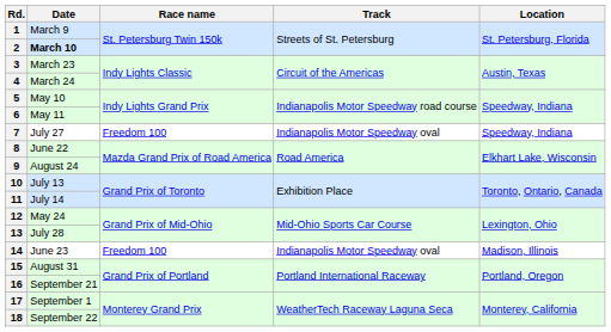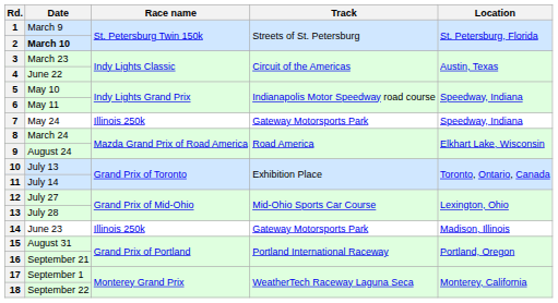4 | Date: March 24 -> June 22
7 | Date: July 27 -> May 24
7 | Race name: Freedom 100 -> Illinois 250k
7 | Track: Indianapolis Motor Speedway oval -> Gateway Motorsports Park
8 | Date: June 22 -> March 24
12 | Date: May 24 -> July 27
14 | Race name: Freedom 100 -> Illinois 250k
14 | Track: Indianapolis Motor Speedway oval -> Gateway Motorsports Park
